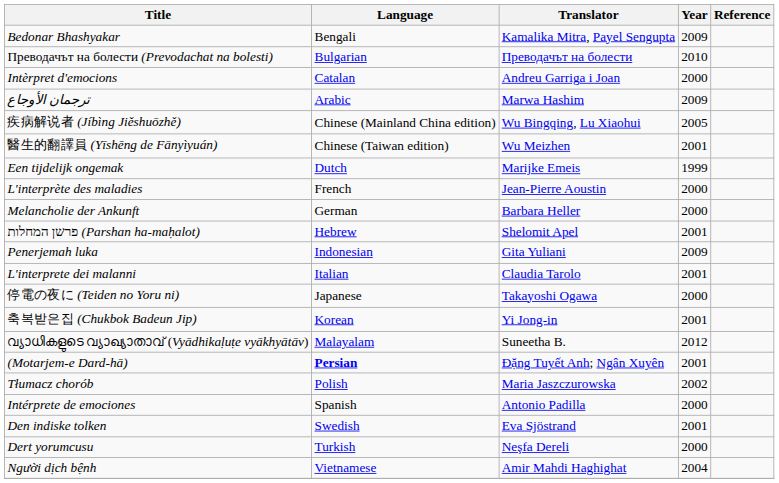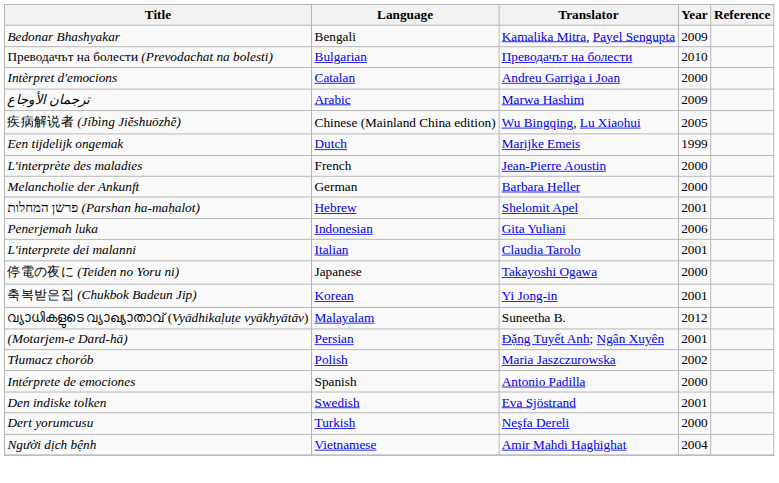- row: 醫生的翻譯員 (Yīshēng de Fānyìyuán) | Chinese (Taiwan edition) | Wu Meizhen | 2001
Penerjemah luka | Year: 2009 -> 2006
(Motarjem-e Dard-hā) | Language: bold -> normal
